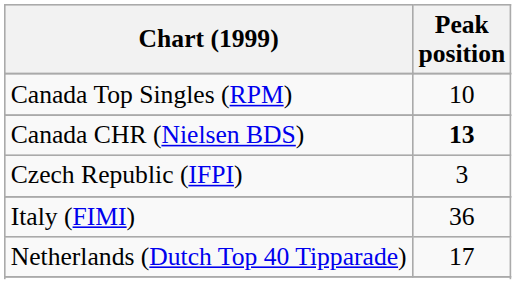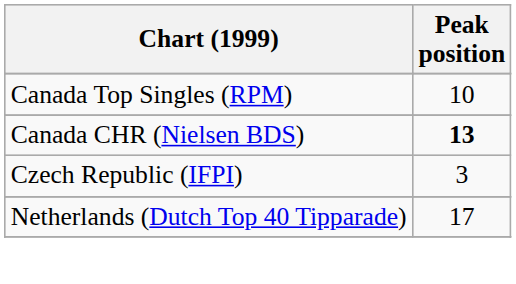- row: Italy (FIMI) | 36
